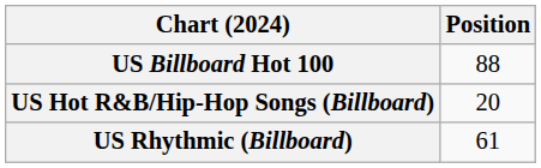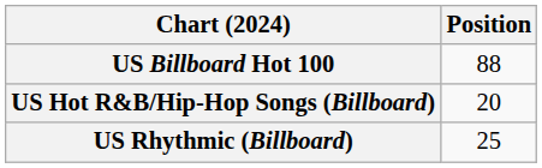US Rhythmic (Billboard) | Position: 61 -> 25
